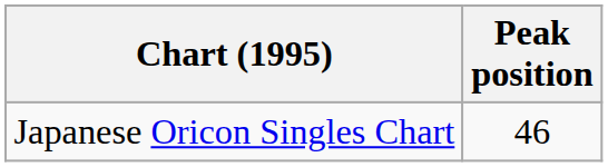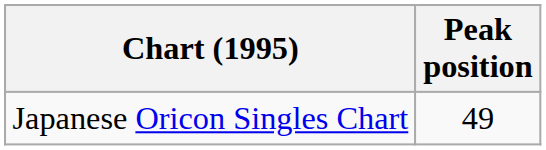Japanese Oricon Singles Chart | Peak position: 46 -> 49
